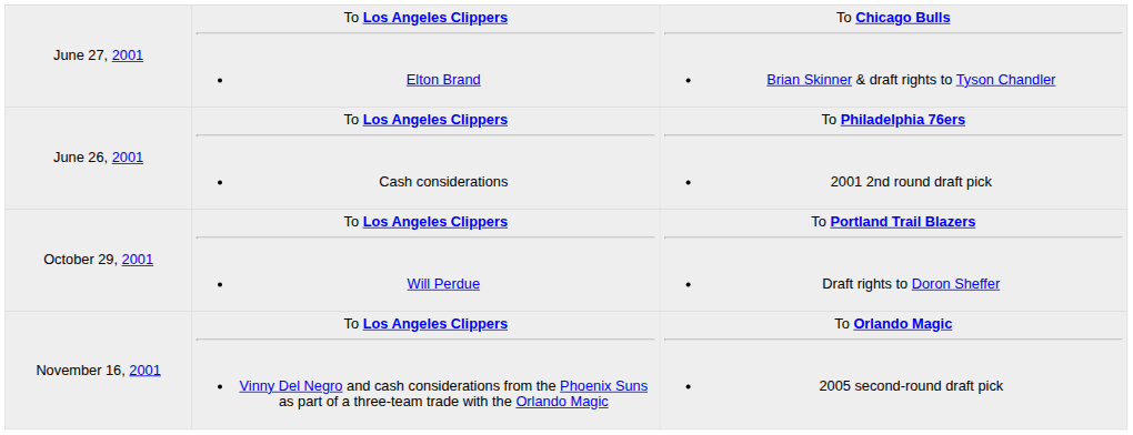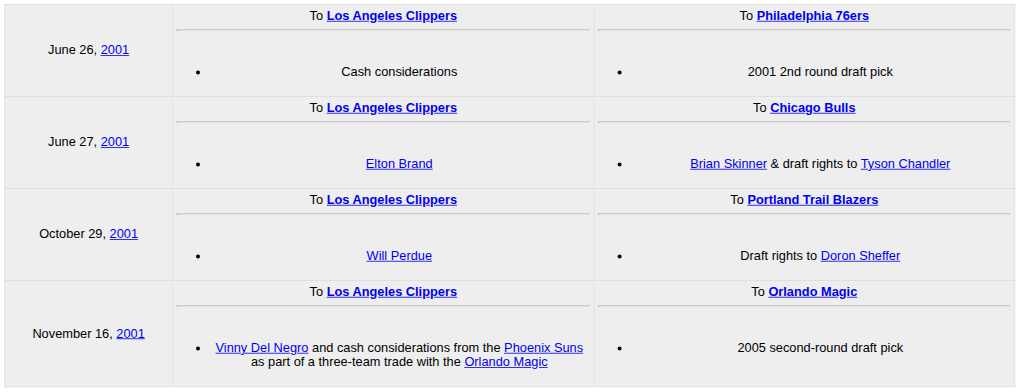rows swapped: June 26, 2001 <-> June 27, 2001
